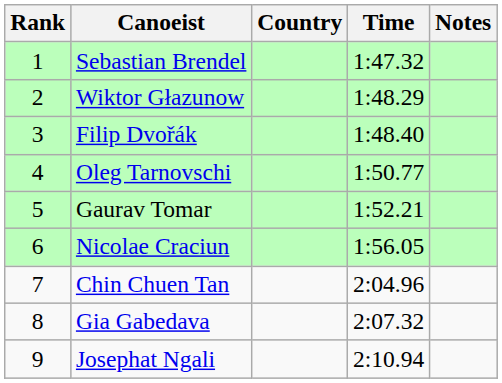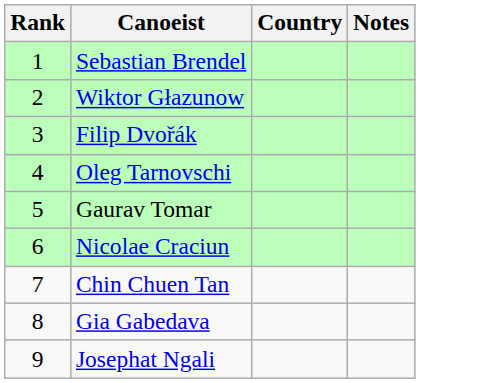- column: Time | 1:47.32 | 1:48.29 | 1:48.40 | 1:50.77 | 1:52.21 | 1:56.05 | 2:04.96 | 2:07.32 | 2:10.94
